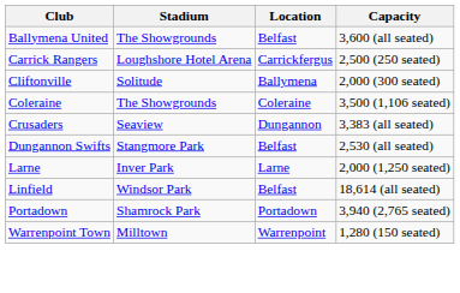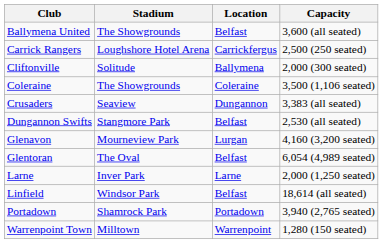+ row: Glenavon | Mourneview Park | Lurgan | 4,160 (3,200 seated)
+ row: Glentoran | The Oval | Belfast | 6,054 (4,989 seated)
